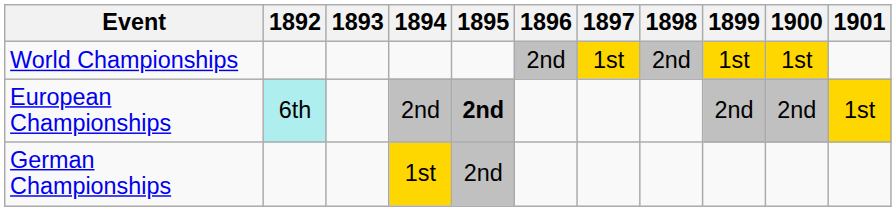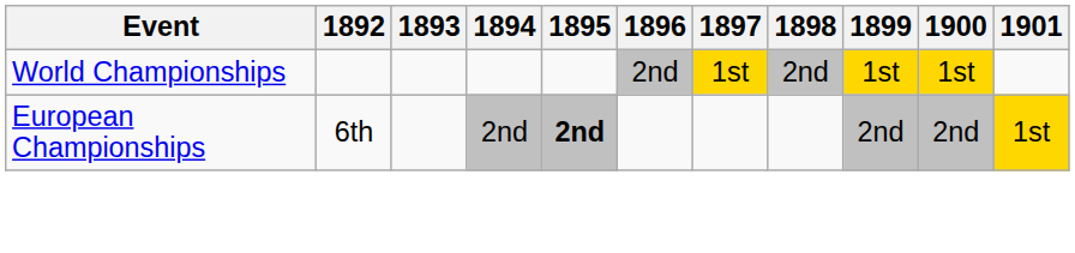European Championships | 1892: paleturquoise background -> no background
- row: German Championships | 1st | 2nd
